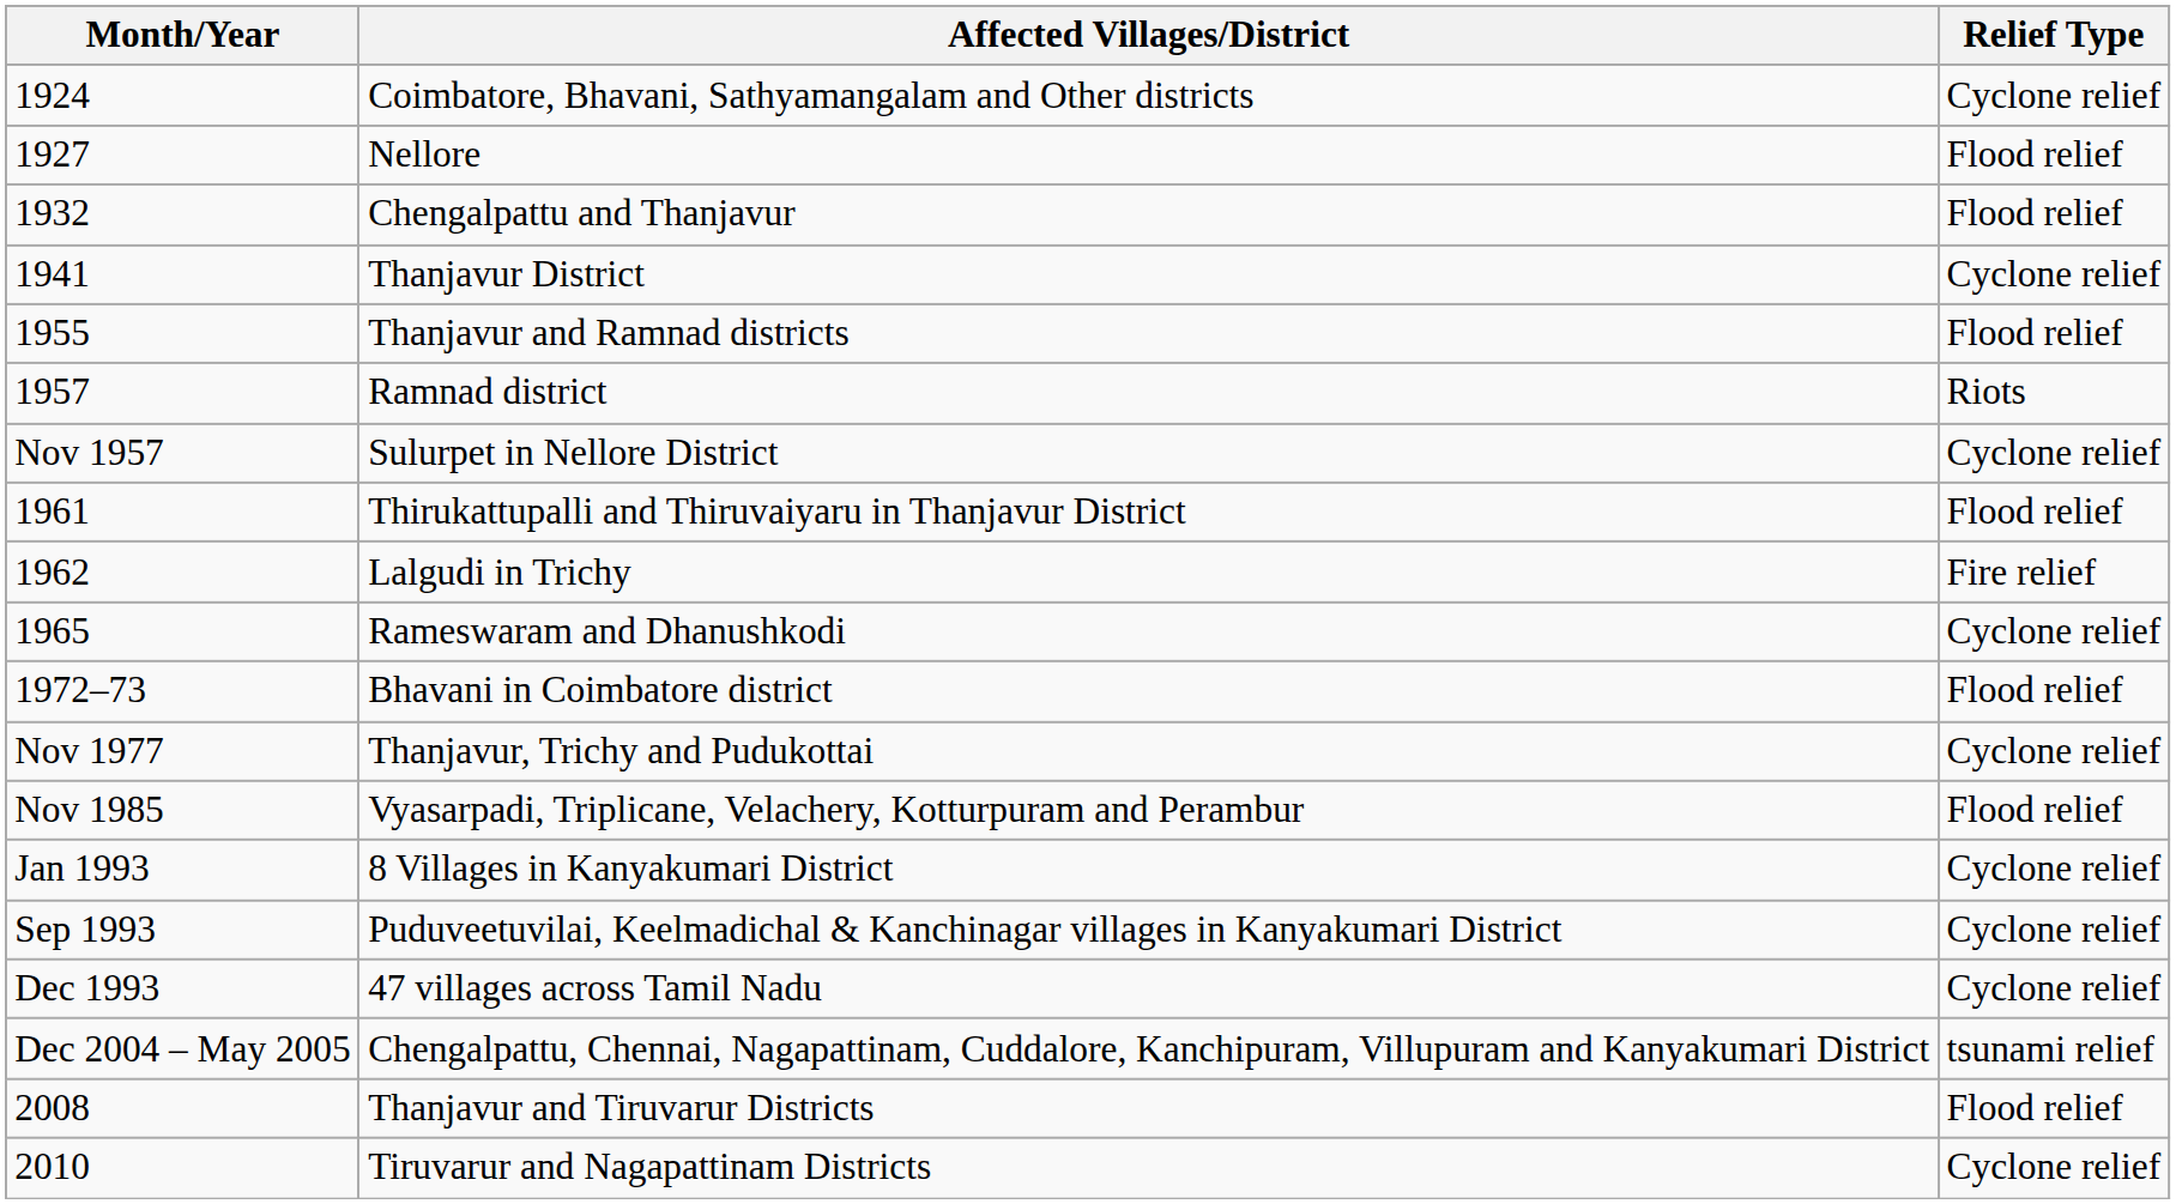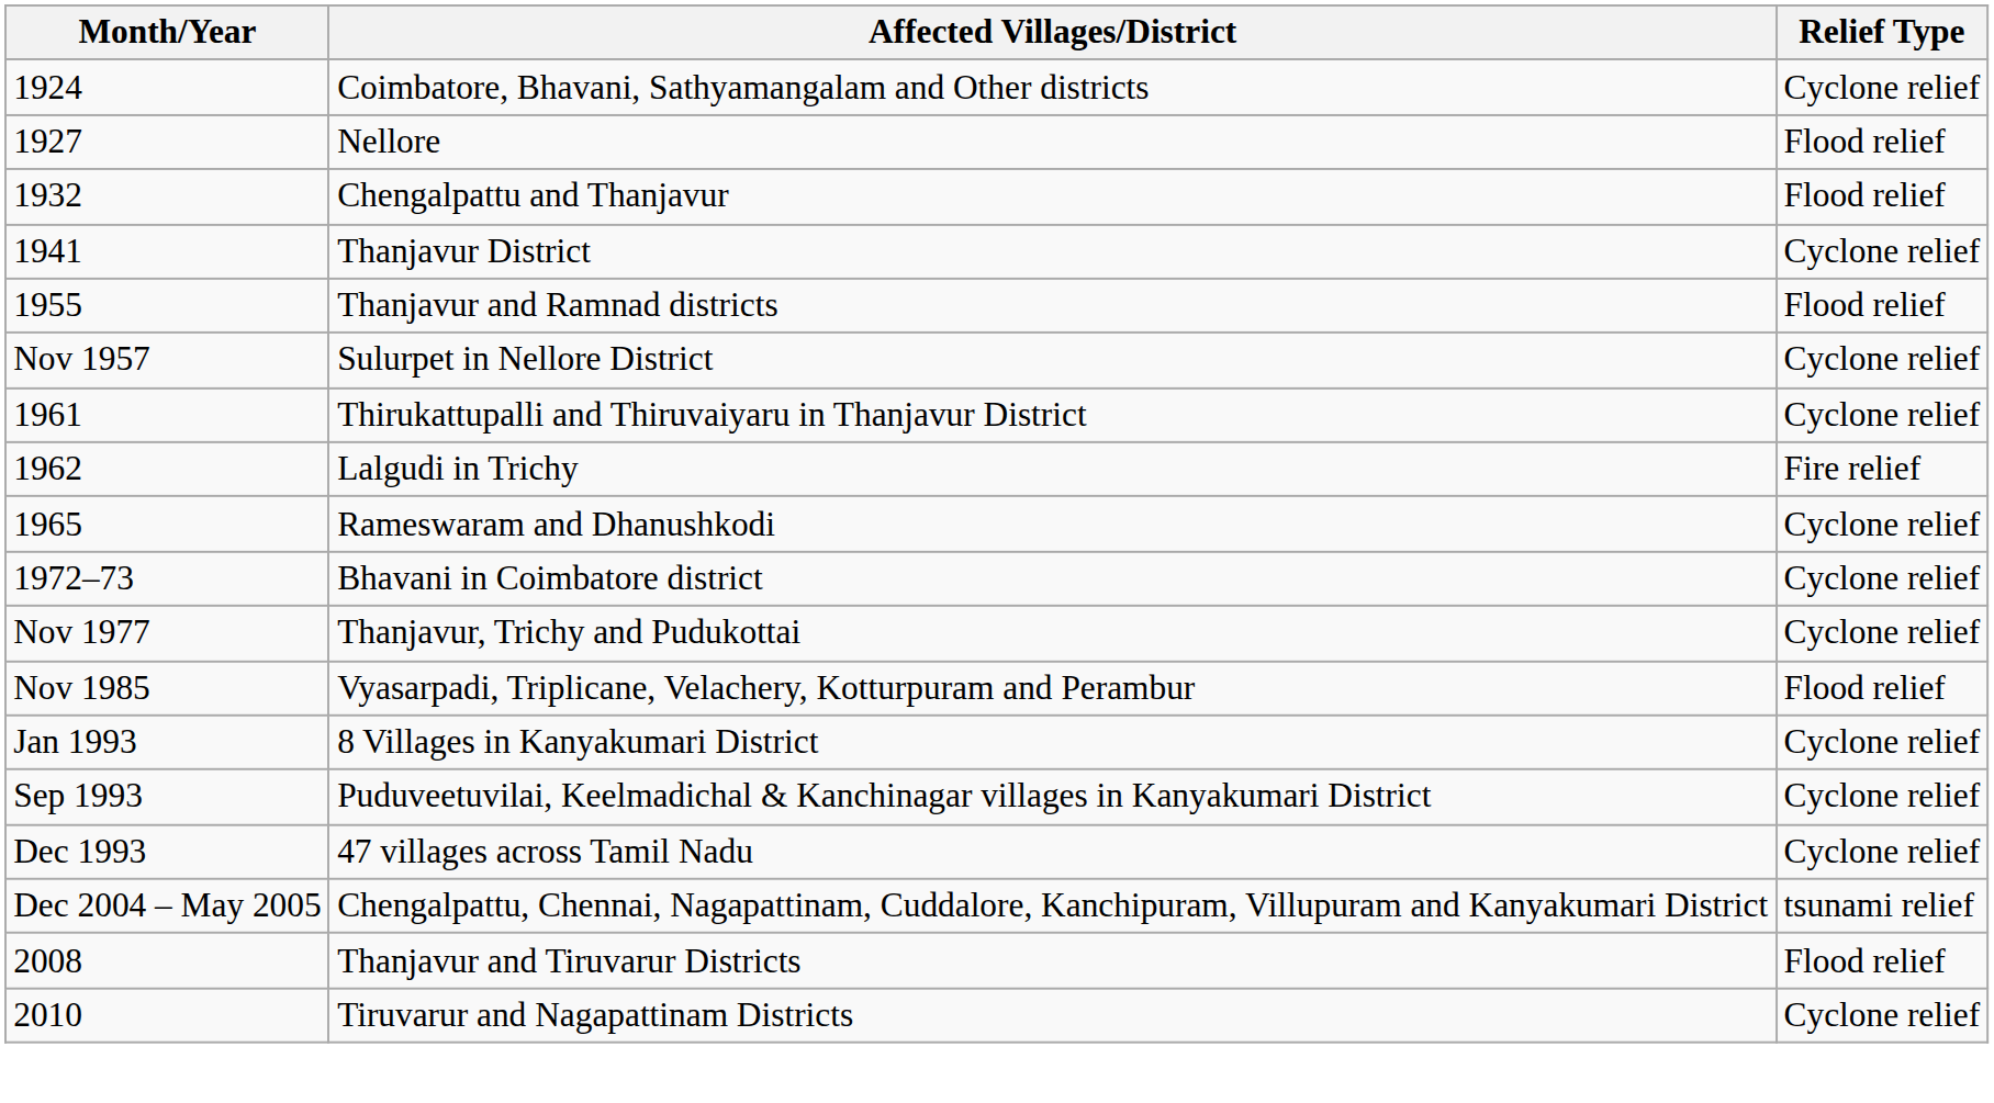- row: 1957 | Ramnad district | Riots
Thirukattupalli and Thiruvaiyaru in Thanjavur District | Relief Type: Flood relief -> Cyclone relief
Bhavani in Coimbatore district | Relief Type: Flood relief -> Cyclone relief
